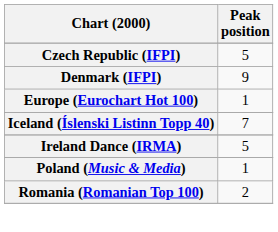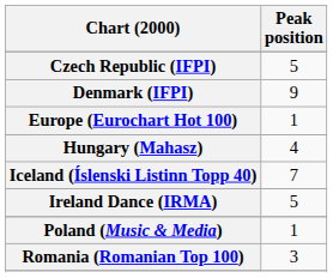+ row: Hungary (Mahasz) | 4
Romania (Romanian Top 100) | Peak position: 2 -> 3
